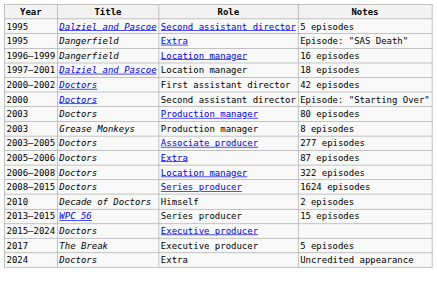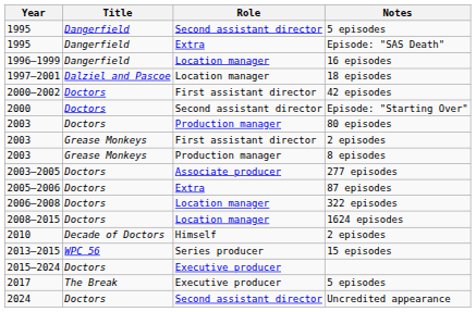1995 / 5 episodes | Title: Dalziel and Pascoe -> Dangerfield
+ row: 2003 | Grease Monkeys | First assistant director | 2 episodes
1624 episodes | Role: Series producer -> Location manager
Uncredited appearance | Role: Extra -> Second assistant director
